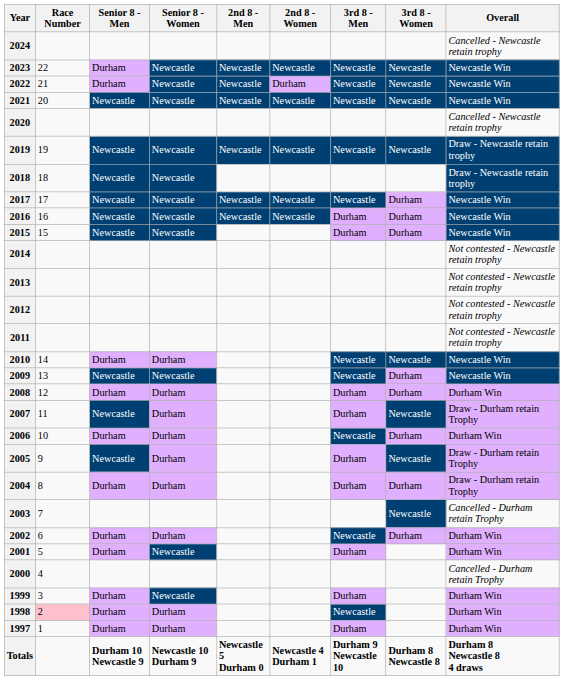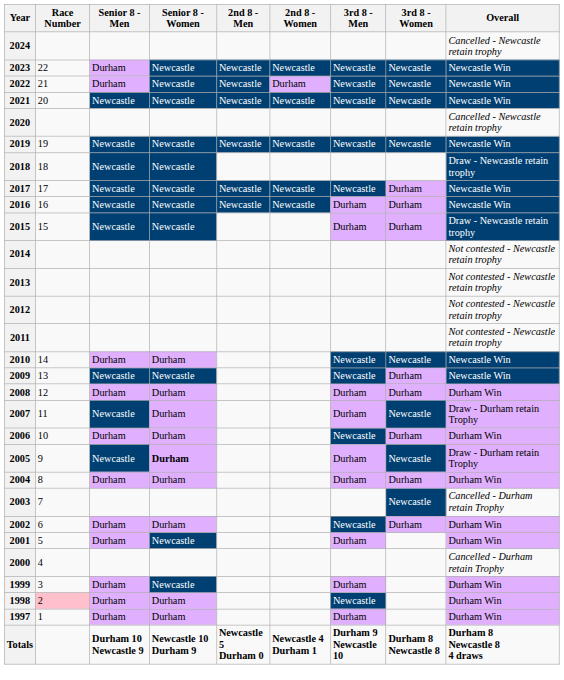2019 | Overall: Draw - Newcastle retain trophy -> Newcastle Win
2015 | Overall: Newcastle Win -> Draw - Newcastle retain trophy
2005 | Senior 8 - Women: normal -> bold
2004 | Overall: Draw - Durham retain Trophy -> Durham Win
